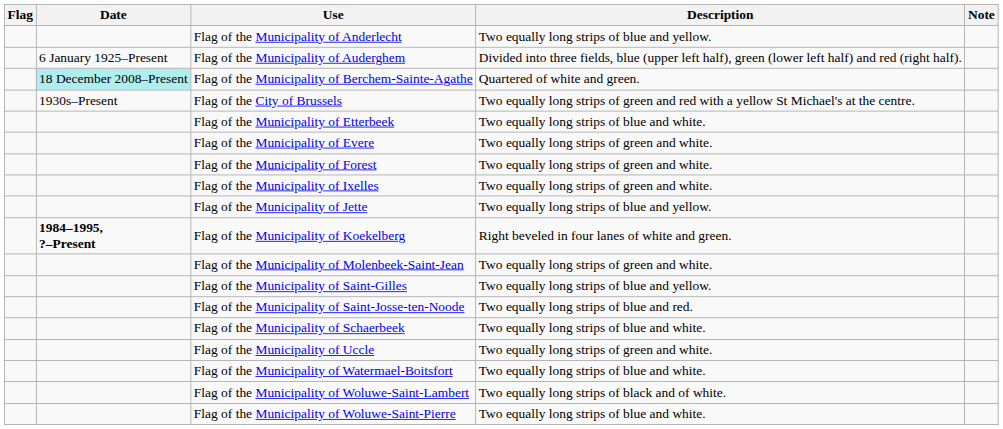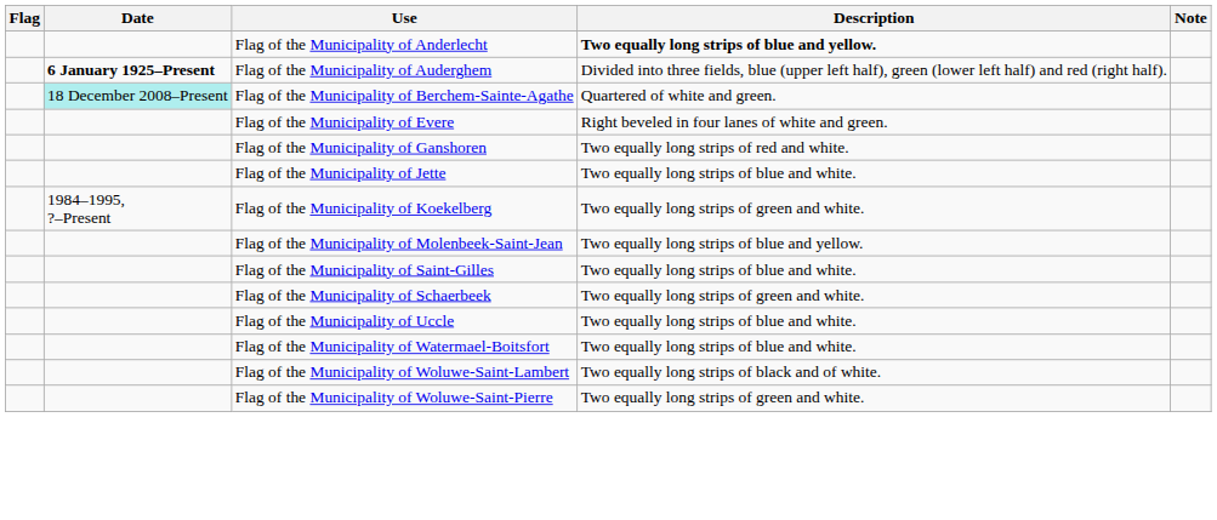Flag of the Municipality of Anderlecht | Description: normal -> bold
Flag of the Municipality of Auderghem | Date: normal -> bold
- row: 1930s–Present | Flag of the City of Brussels | Two equally long strips of green and red with a yellow St Michael's at the centre.
- row: Flag of the Municipality of Etterbeek | Two equally long strips of blue and white.
Flag of the Municipality of Evere | Description: Two equally long strips of green and white. -> Right beveled in four lanes of white and green.
- row: Flag of the Municipality of Forest | Two equally long strips of green and white.
+ row: Flag of the Municipality of Ganshoren | Two equally long strips of red and white.
- row: Flag of the Municipality of Ixelles | Two equally long strips of green and white.
Flag of the Municipality of Jette | Description: Two equally long strips of blue and yellow. -> Two equally long strips of blue and white.
Flag of the Municipality of Koekelberg | Date: bold -> normal
Flag of the Municipality of Koekelberg | Description: Right beveled in four lanes of white and green. -> Two equally long strips of green and white.
Flag of the Municipality of Molenbeek-Saint-Jean | Description: Two equally long strips of green and white. -> Two equally long strips of blue and yellow.
Flag of the Municipality of Saint-Gilles | Description: Two equally long strips of blue and yellow. -> Two equally long strips of blue and white.
- row: Flag of the Municipality of Saint-Josse-ten-Noode | Two equally long strips of blue and red.
Flag of the Municipality of Schaerbeek | Description: Two equally long strips of blue and white. -> Two equally long strips of green and white.
Flag of the Municipality of Uccle | Description: Two equally long strips of green and white. -> Two equally long strips of blue and white.
Flag of the Municipality of Woluwe-Saint-Pierre | Description: Two equally long strips of blue and white. -> Two equally long strips of green and white.
